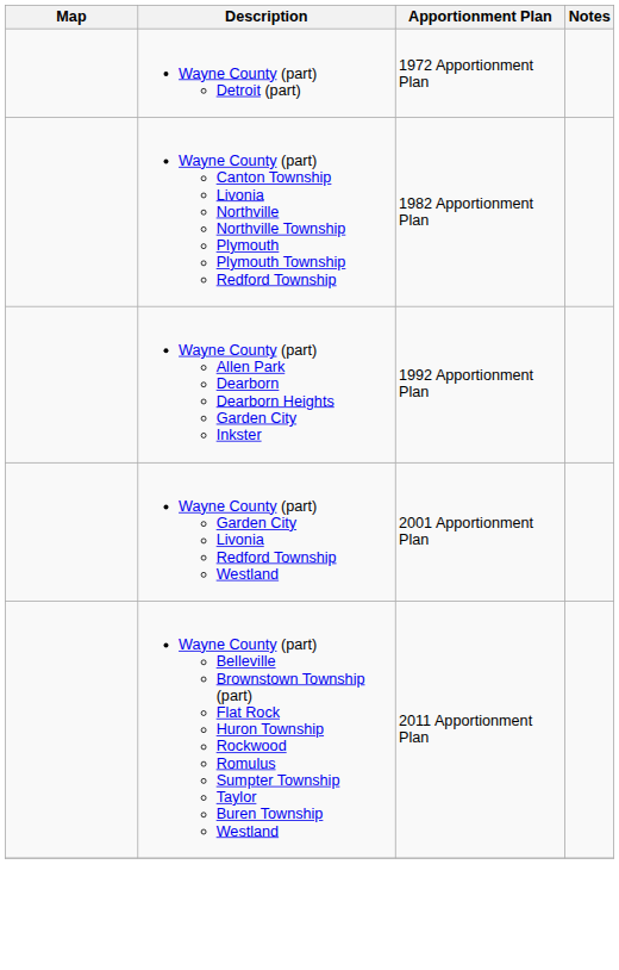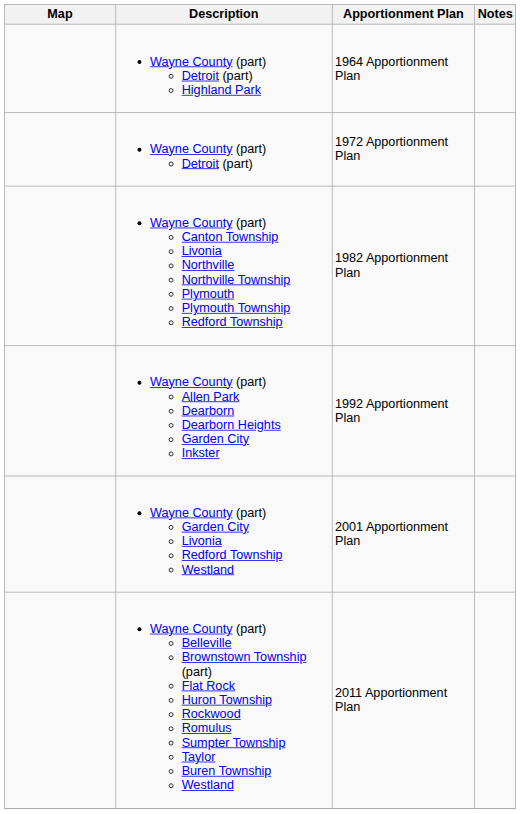+ row: Wayne County (part) Detroit (part) Highland Park | 1964 Apportionment Plan
